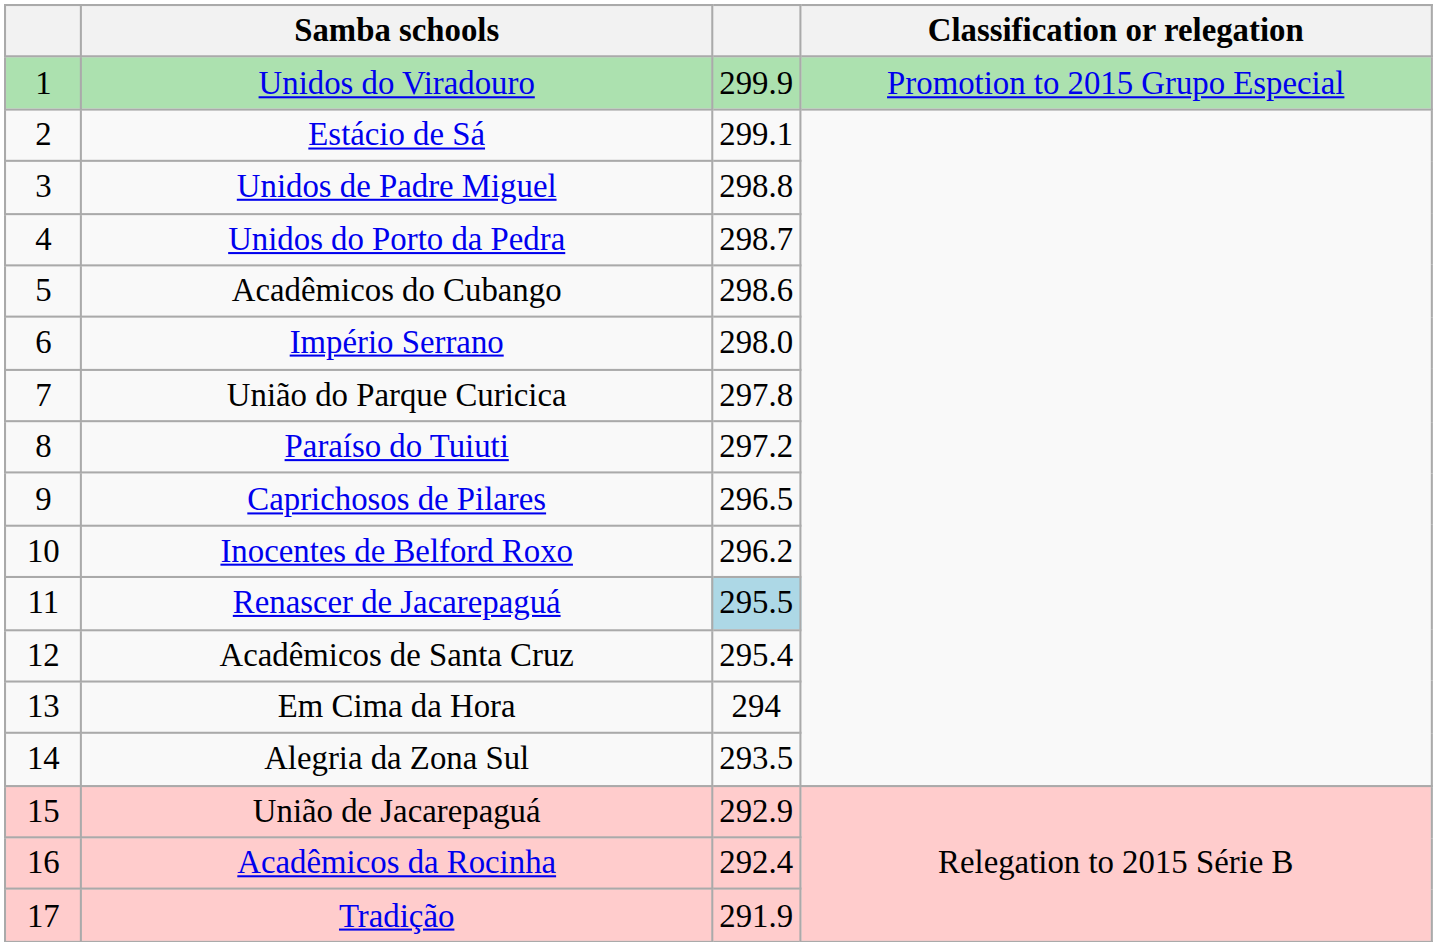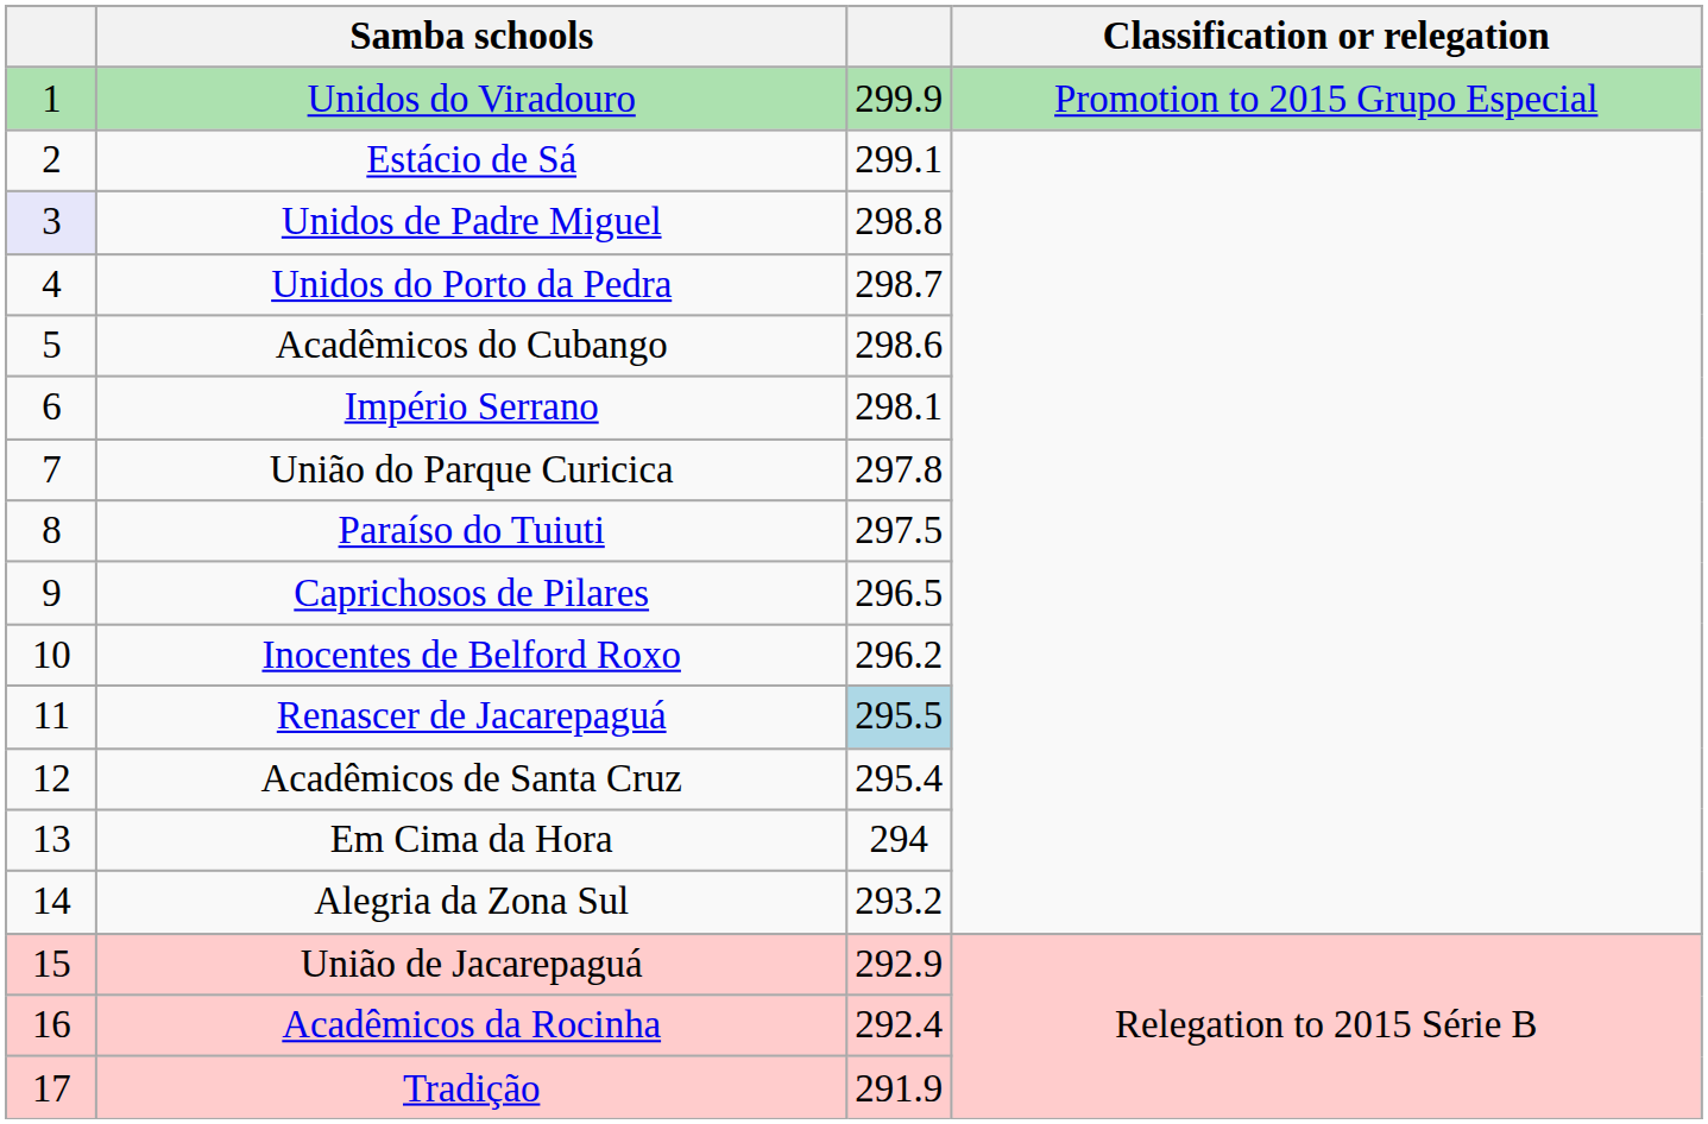Unidos de Padre Miguel | column 1: no background -> lavender background
Império Serrano | column 3: 298.0 -> 298.1
Paraíso do Tuiuti | column 3: 297.2 -> 297.5
Alegria da Zona Sul | column 3: 293.5 -> 293.2
